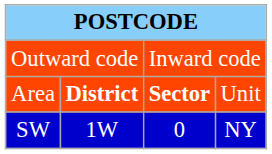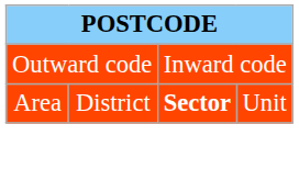Area | column 2: bold -> normal
- row: SW | 1W | 0 | NY
